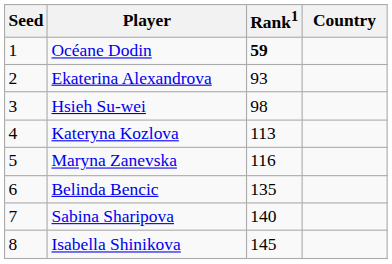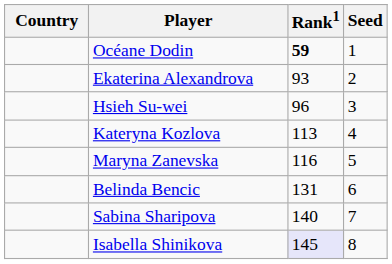columns swapped: Country <-> Seed
Hsieh Su-wei | Rank1: 98 -> 96
Belinda Bencic | Rank1: 135 -> 131
Isabella Shinikova | Rank1: no background -> lavender background
